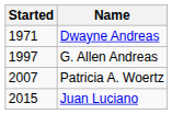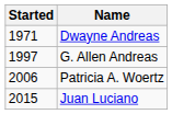Patricia A. Woertz | Started: 2007 -> 2006
